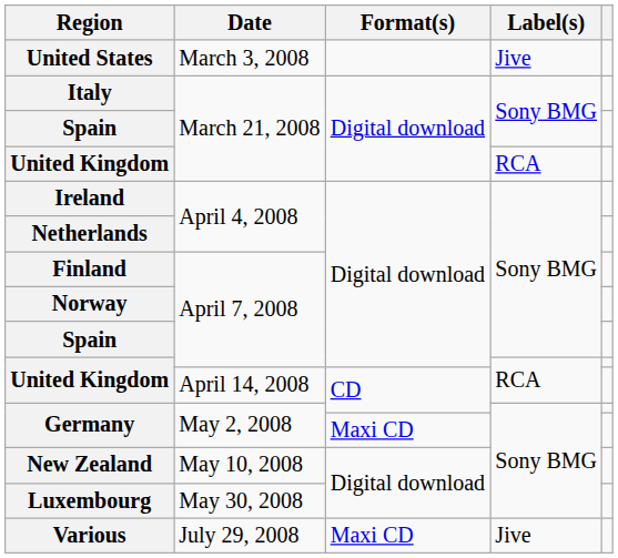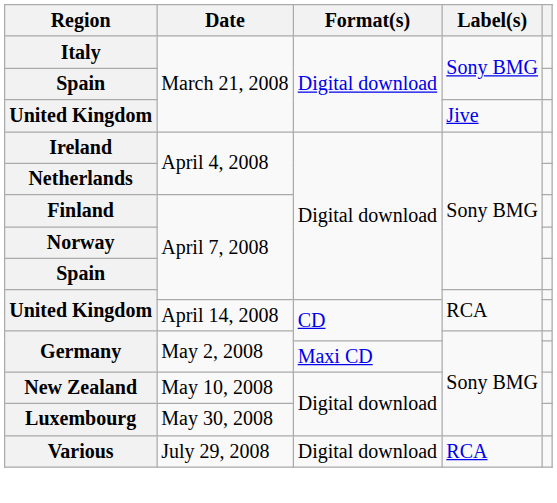- row: United States | March 3, 2008 | Jive
United Kingdom / March 21, 2008 | Label(s): RCA -> Jive
Various | Format(s): Maxi CD -> Digital download
Various | Label(s): Jive -> RCA
